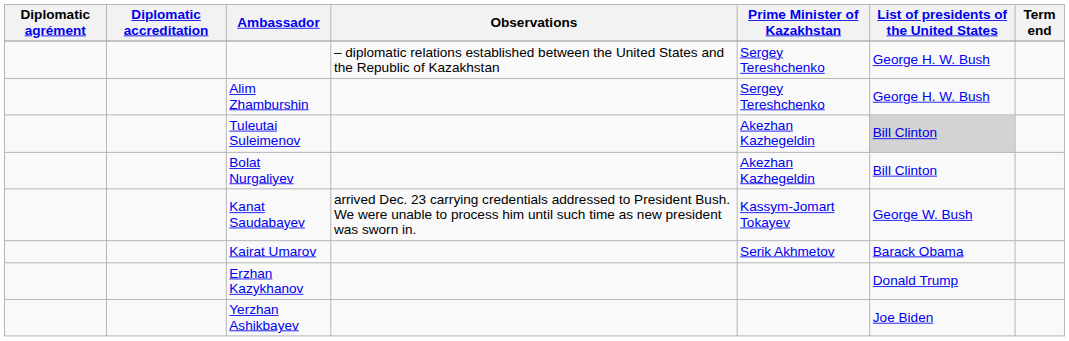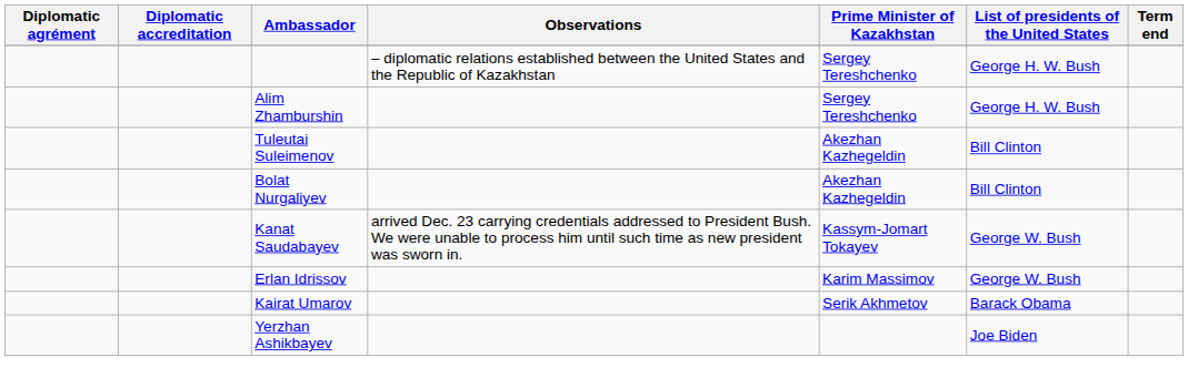Tuleutai Suleimenov | List of presidents of the United States: lightgrey background -> no background
+ row: Erlan Idrissov | Karim Massimov | George W. Bush
- row: Erzhan Kazykhanov | Donald Trump
